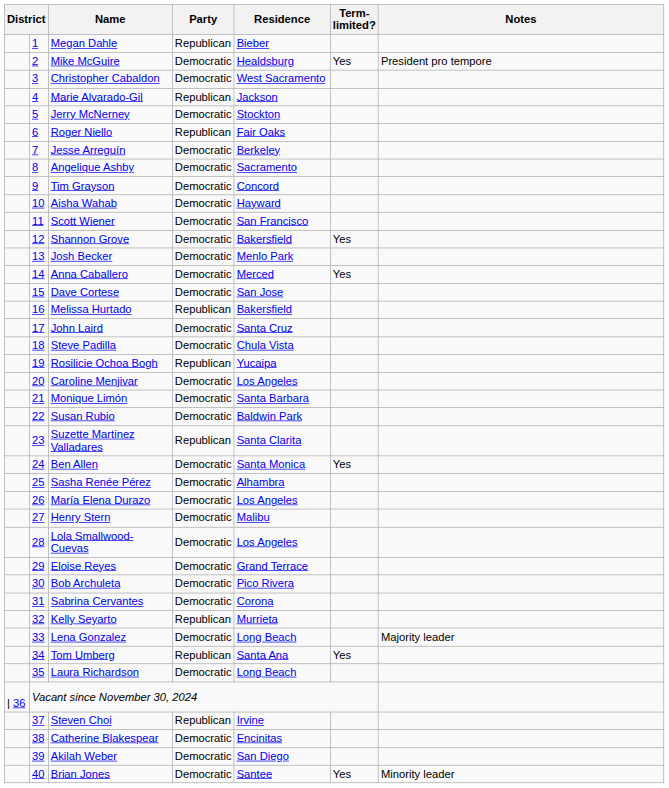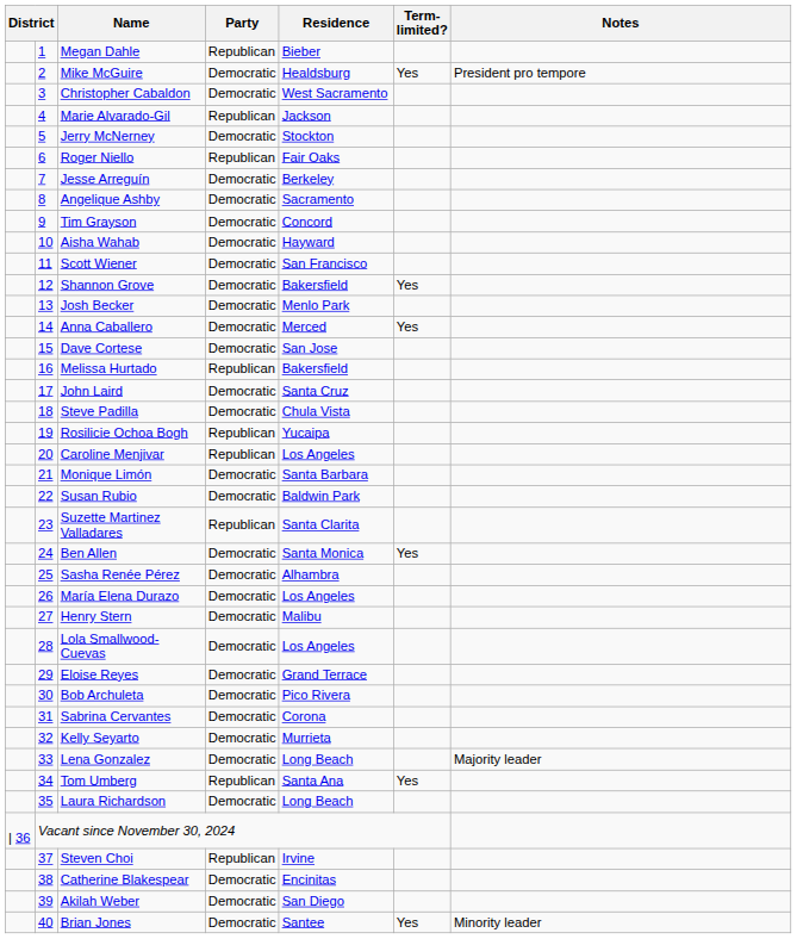Caroline Menjivar | Party: Democratic -> Republican
Kelly Seyarto | Party: Republican -> Democratic
